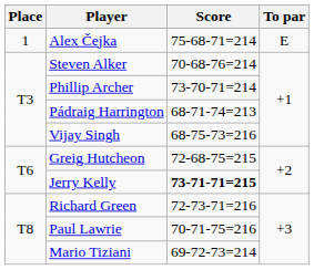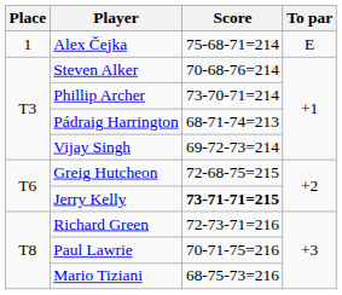Vijay Singh | Score: 68-75-73=216 -> 69-72-73=214
Mario Tiziani | Score: 69-72-73=214 -> 68-75-73=216
